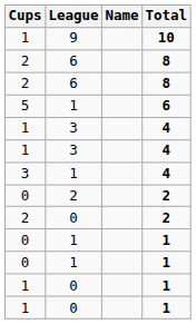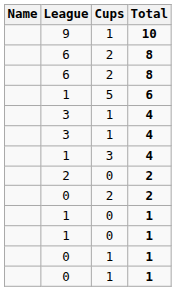columns swapped: Name <-> Cups
